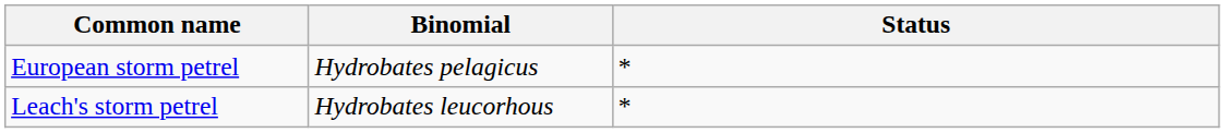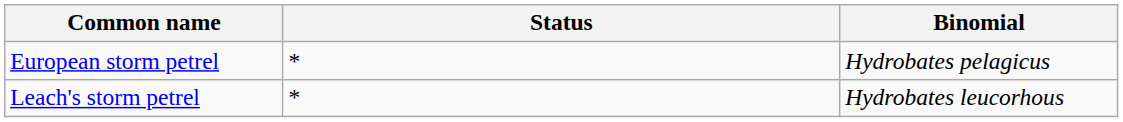columns swapped: Binomial <-> Status
